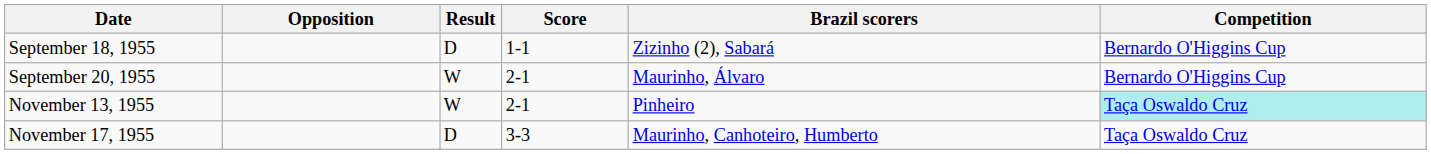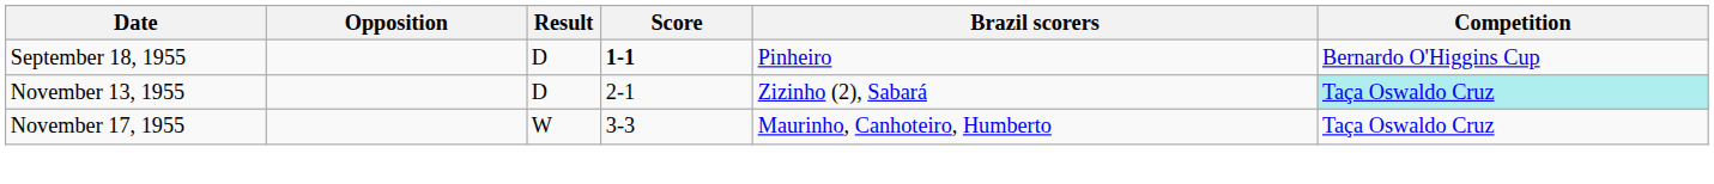September 18, 1955 | Score: normal -> bold
September 18, 1955 | Brazil scorers: Zizinho (2), Sabará -> Pinheiro
- row: September 20, 1955 | W | 2-1 | Maurinho, Álvaro | Bernardo O'Higgins Cup
November 13, 1955 | Result: W -> D
November 13, 1955 | Brazil scorers: Pinheiro -> Zizinho (2), Sabará
November 17, 1955 | Result: D -> W
